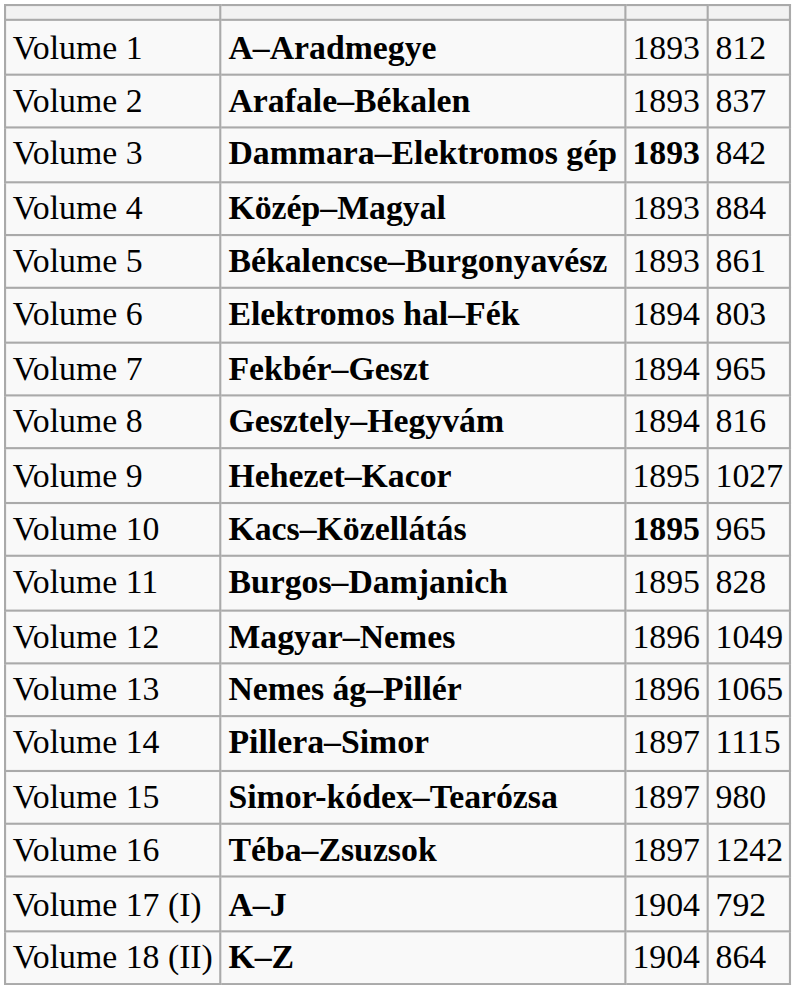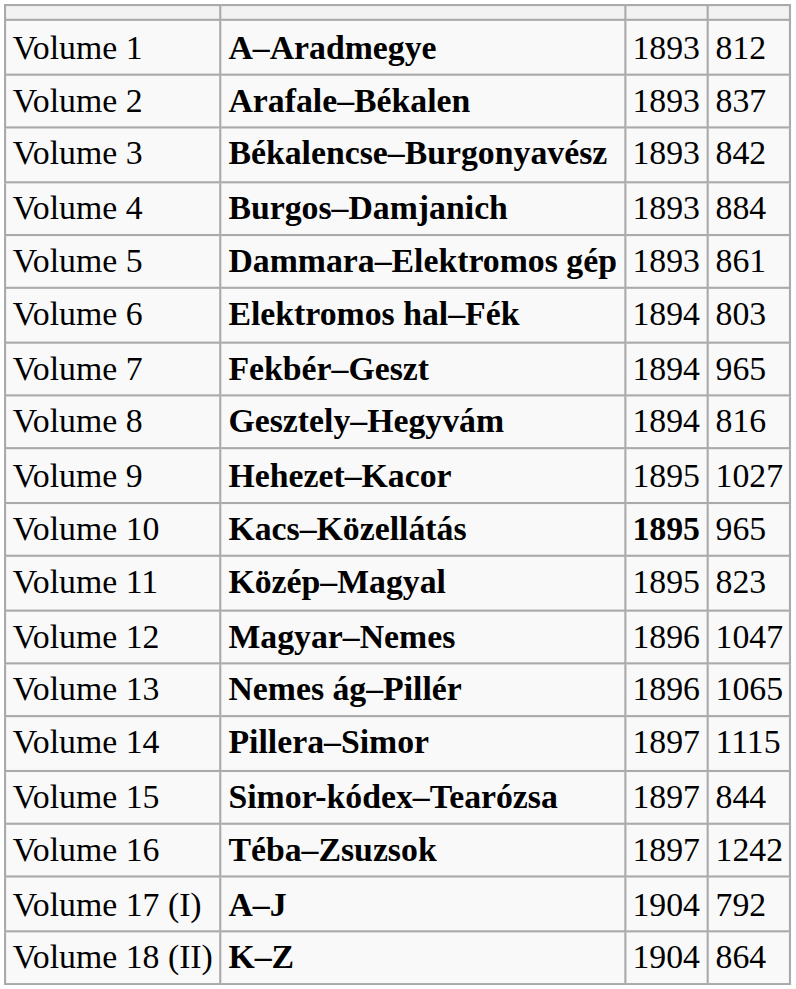Volume 3 | column 2: Dammara–Elektromos gép -> Békalencse–Burgonyavész
Volume 3 | column 3: bold -> normal
Volume 4 | column 2: Közép–Magyal -> Burgos–Damjanich
Volume 5 | column 2: Békalencse–Burgonyavész -> Dammara–Elektromos gép
Volume 11 | column 2: Burgos–Damjanich -> Közép–Magyal
Volume 11 | column 4: 828 -> 823
Volume 12 | column 4: 1049 -> 1047
Volume 15 | column 4: 980 -> 844
